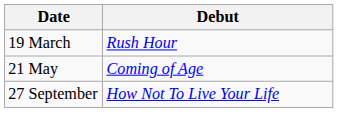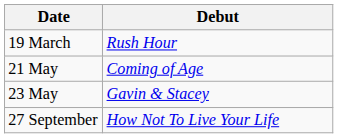+ row: 23 May | Gavin & Stacey
